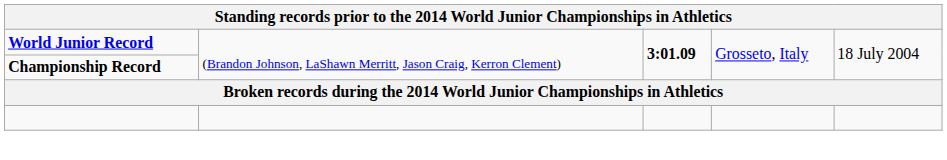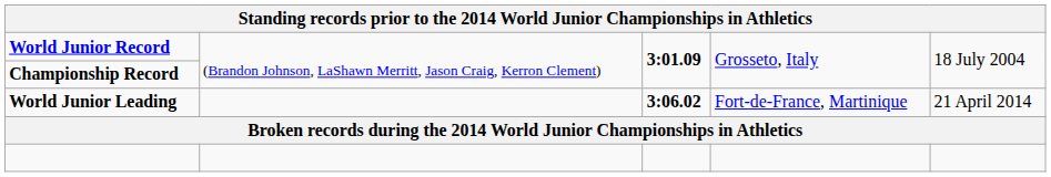+ row: World Junior Leading | 3:06.02 | Fort-de-France, Martinique | 21 April 2014
